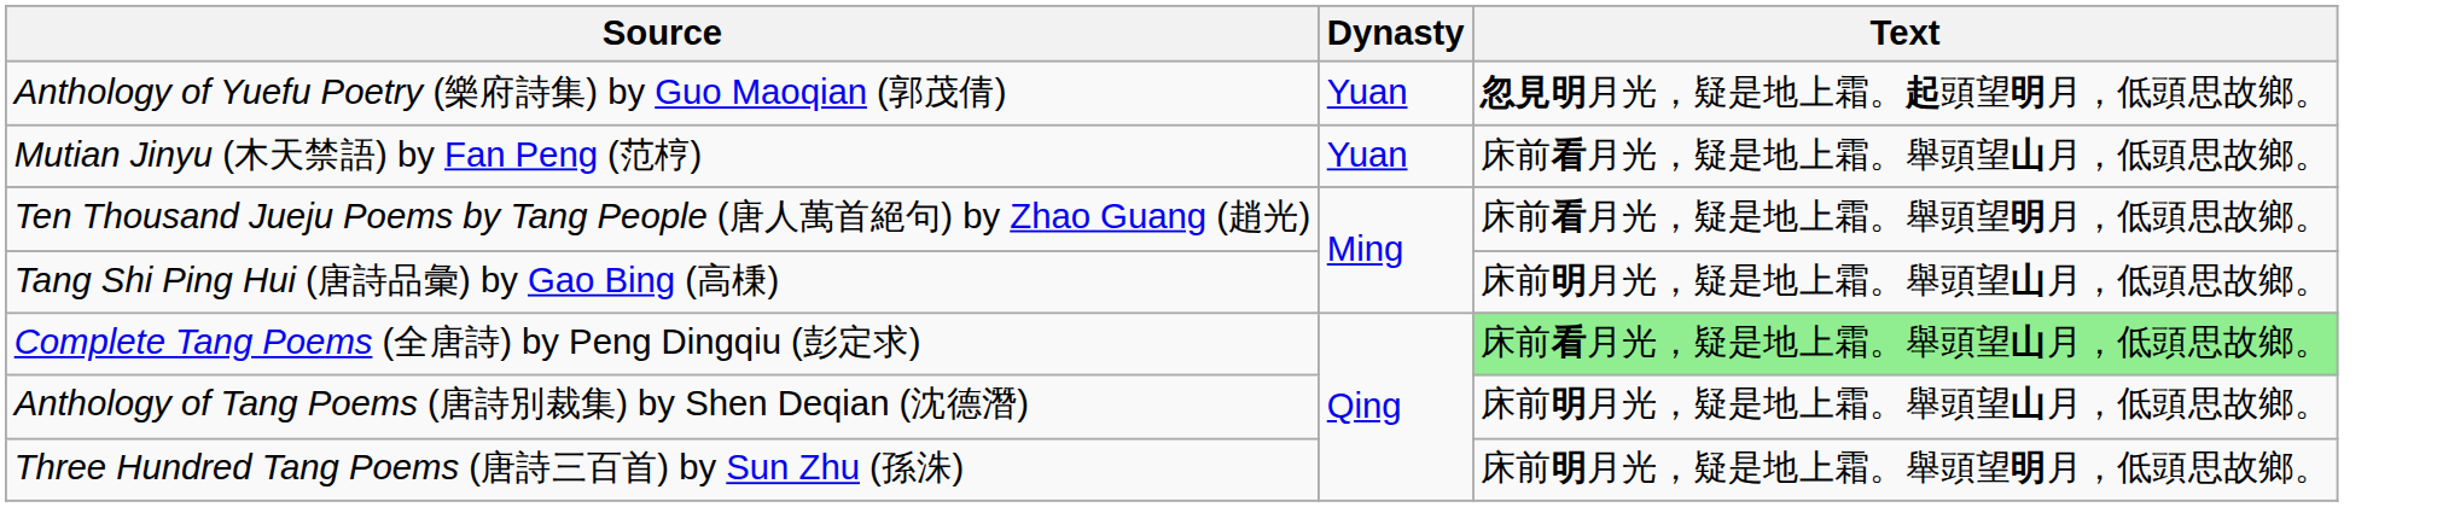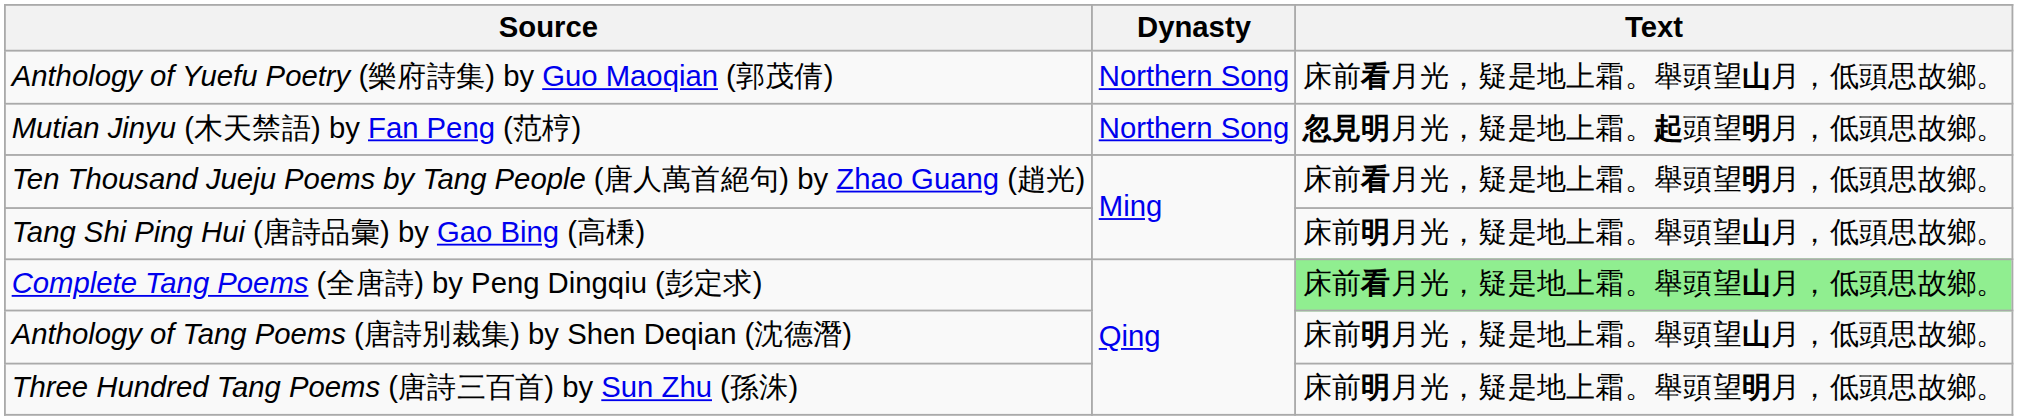Anthology of Yuefu Poetry (樂府詩集) by Guo Maoqian (郭茂倩) | Dynasty: Yuan -> Northern Song
Anthology of Yuefu Poetry (樂府詩集) by Guo Maoqian (郭茂倩) | Text: 忽見明月光，疑是地上霜。起頭望明月，低頭思故鄉。 -> 床前看月光，疑是地上霜。舉頭望山月，低頭思故鄉。
Mutian Jinyu (木天禁語) by Fan Peng (范梈) | Dynasty: Yuan -> Northern Song
Mutian Jinyu (木天禁語) by Fan Peng (范梈) | Text: 床前看月光，疑是地上霜。舉頭望山月，低頭思故鄉。 -> 忽見明月光，疑是地上霜。起頭望明月，低頭思故鄉。
